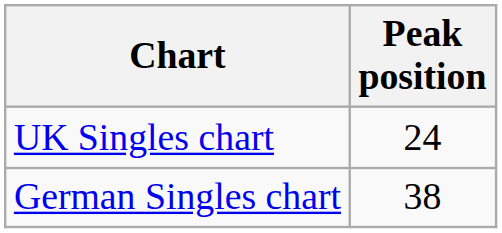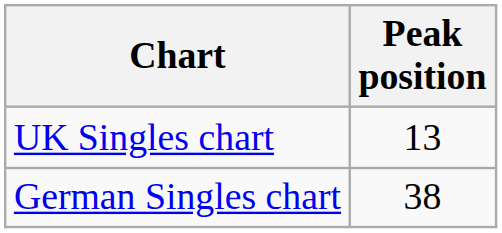UK Singles chart | Peak position: 24 -> 13
